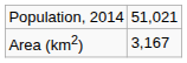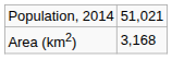Area (km2) | column 2: 3,167 -> 3,168
